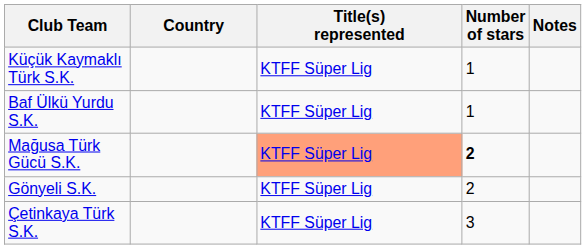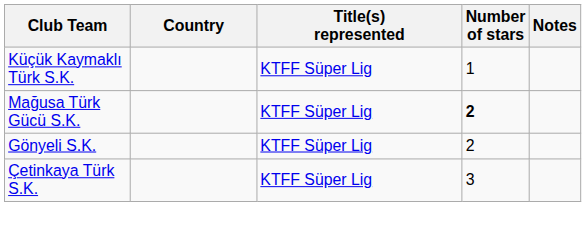- row: Baf Ülkü Yurdu S.K. | KTFF Süper Lig | 1
Mağusa Türk Gücü S.K. | Title(s) represented: lightsalmon background -> no background
